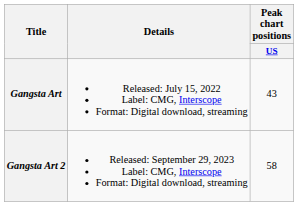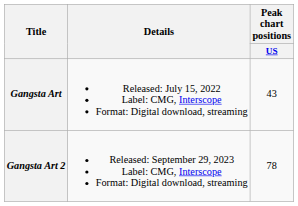Gangsta Art 2 | Peak chart positions / US: 58 -> 78
